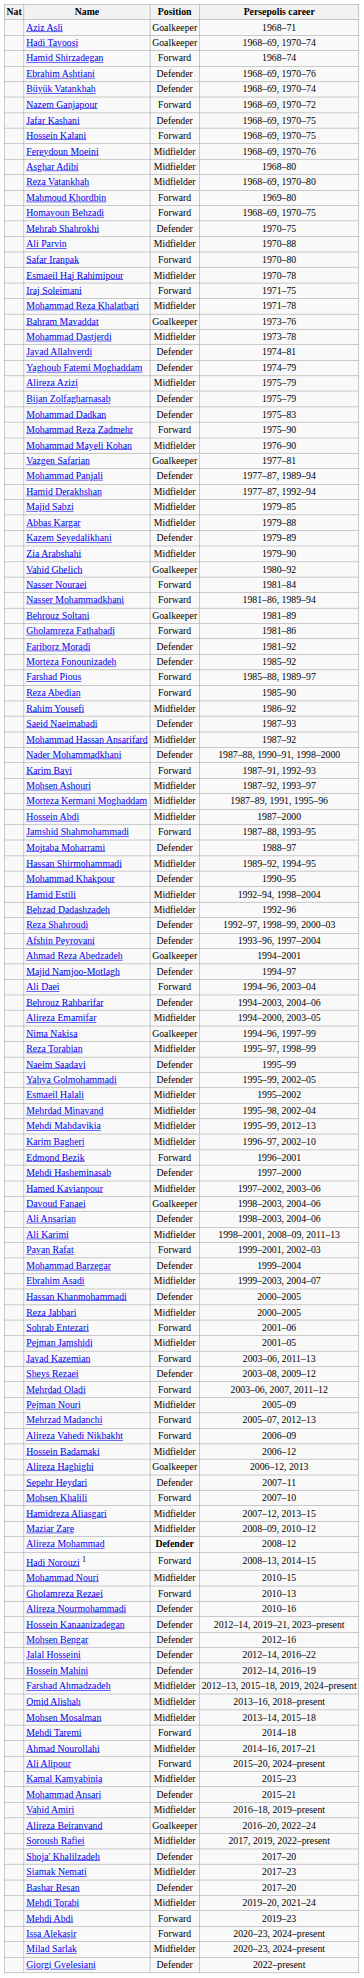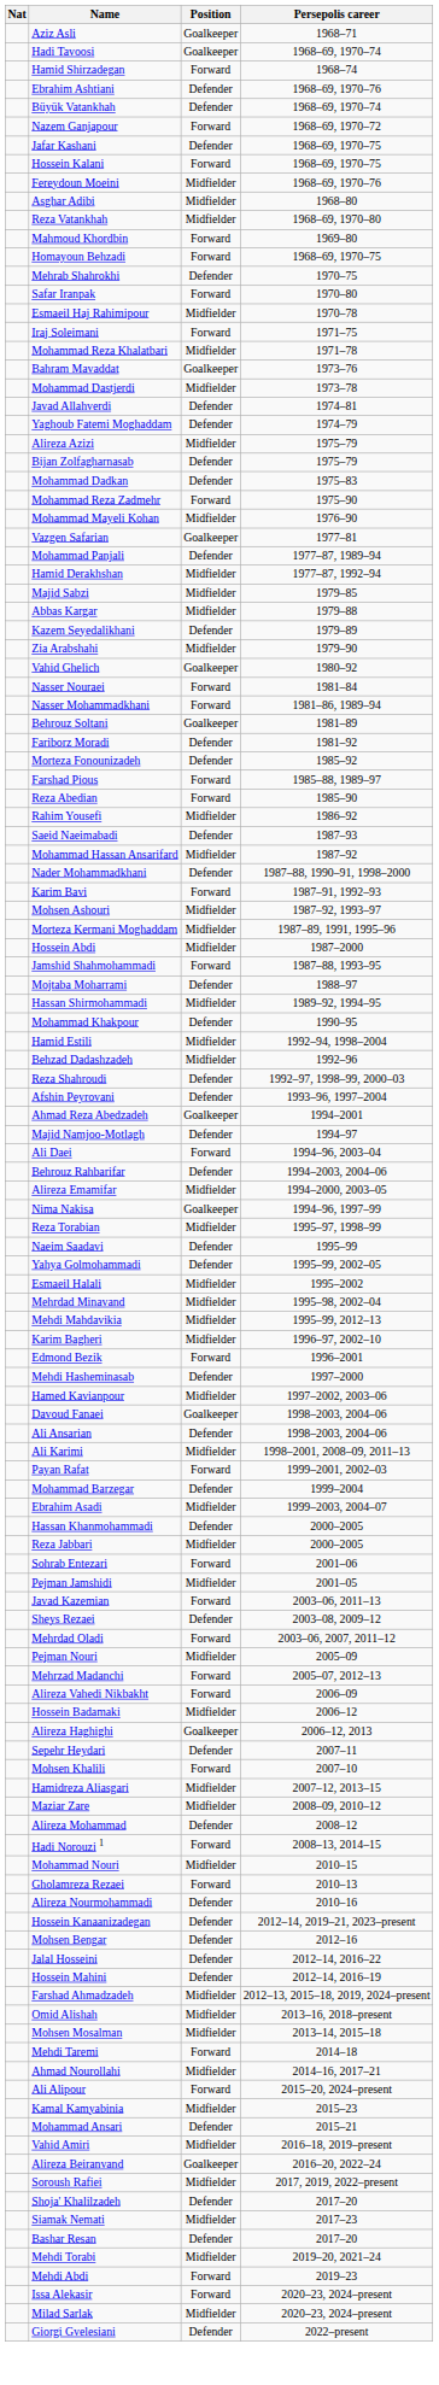- row: Ali Parvin | Midfielder | 1970–88
- row: Gholamreza Fathabadi | Forward | 1981–86
Alireza Mohammad | Position: bold -> normal
